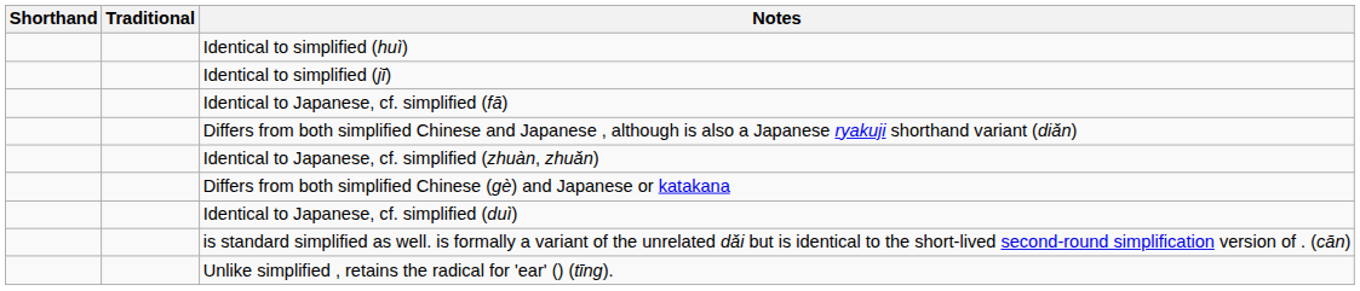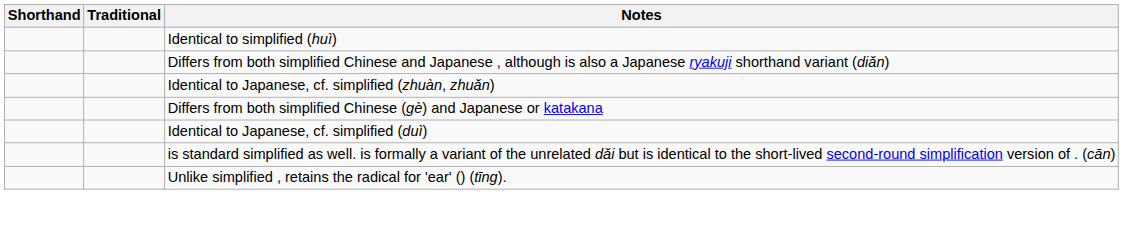- row: Identical to simplified (jī)
- row: Identical to Japanese, cf. simplified (fā)
